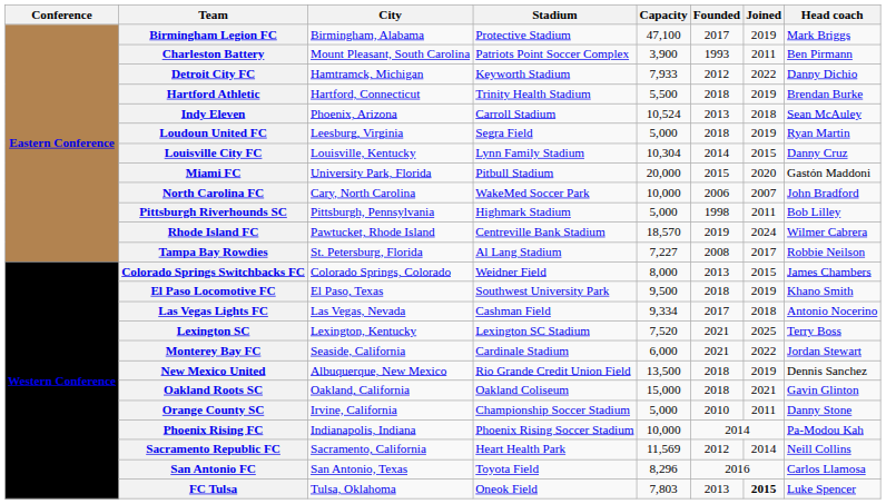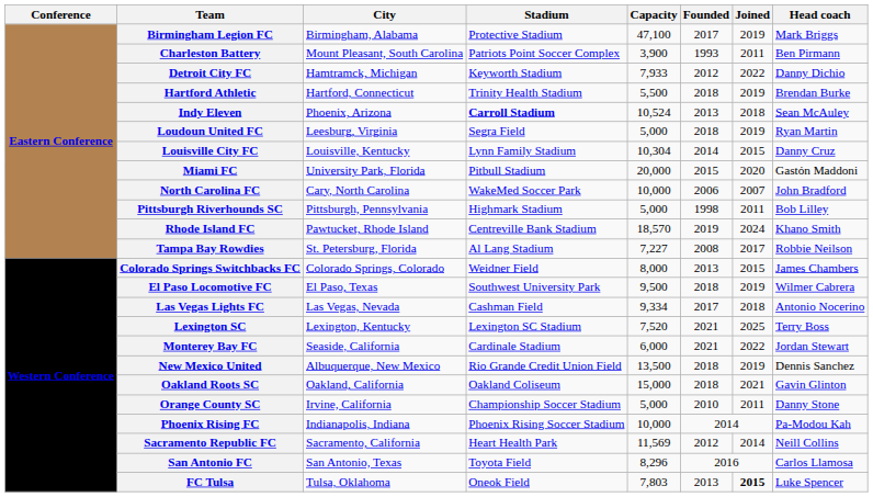Indy Eleven | Stadium: normal -> bold
Rhode Island FC | Head coach: Wilmer Cabrera -> Khano Smith
El Paso Locomotive FC | Head coach: Khano Smith -> Wilmer Cabrera
